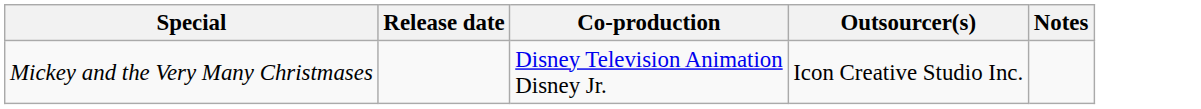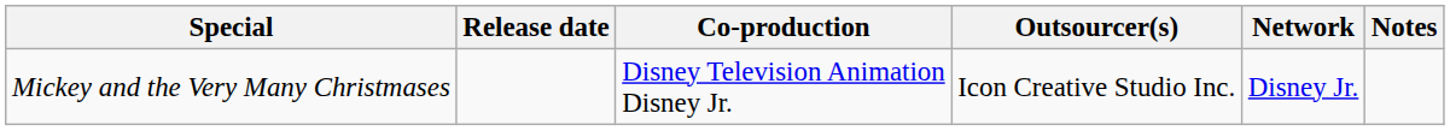+ column: Network | Disney Jr.
